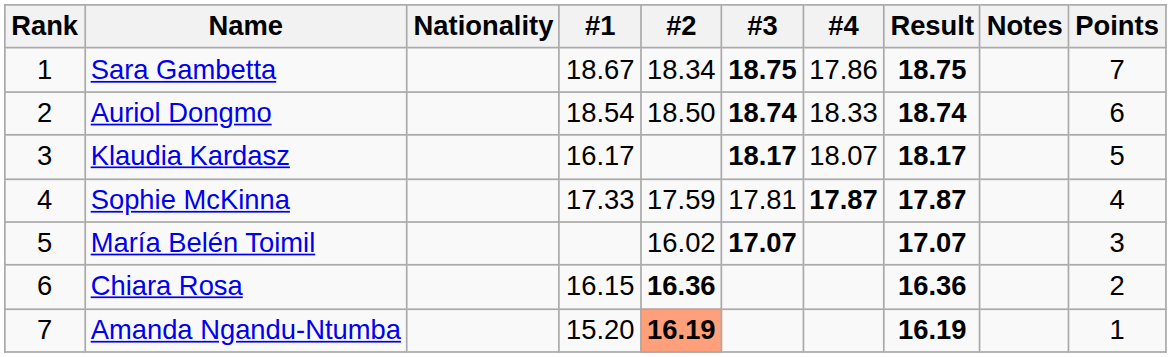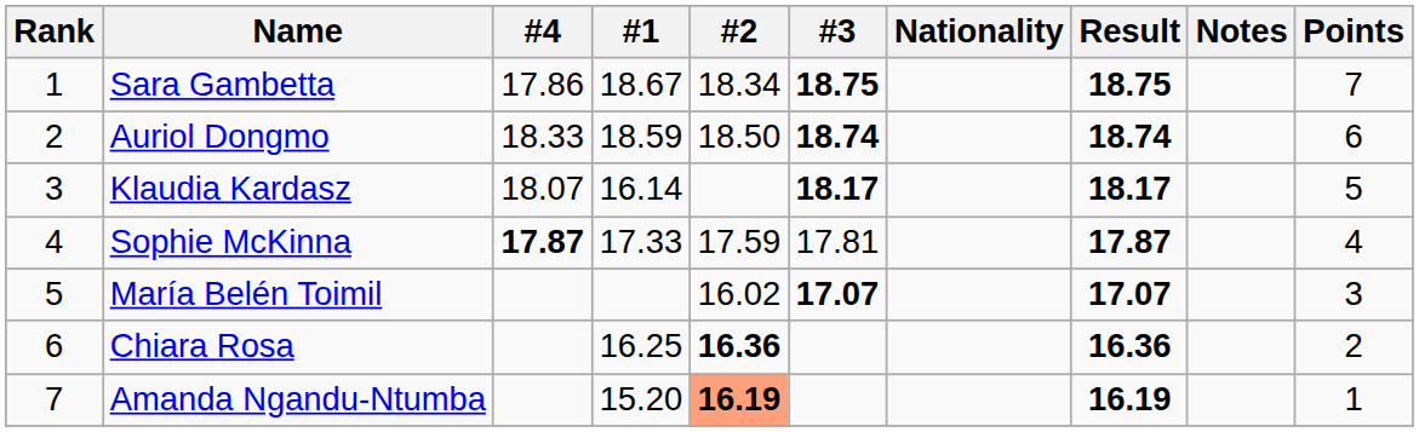columns swapped: Nationality <-> #4
Auriol Dongmo | #1: 18.54 -> 18.59
Klaudia Kardasz | #1: 16.17 -> 16.14
Chiara Rosa | #1: 16.15 -> 16.25
